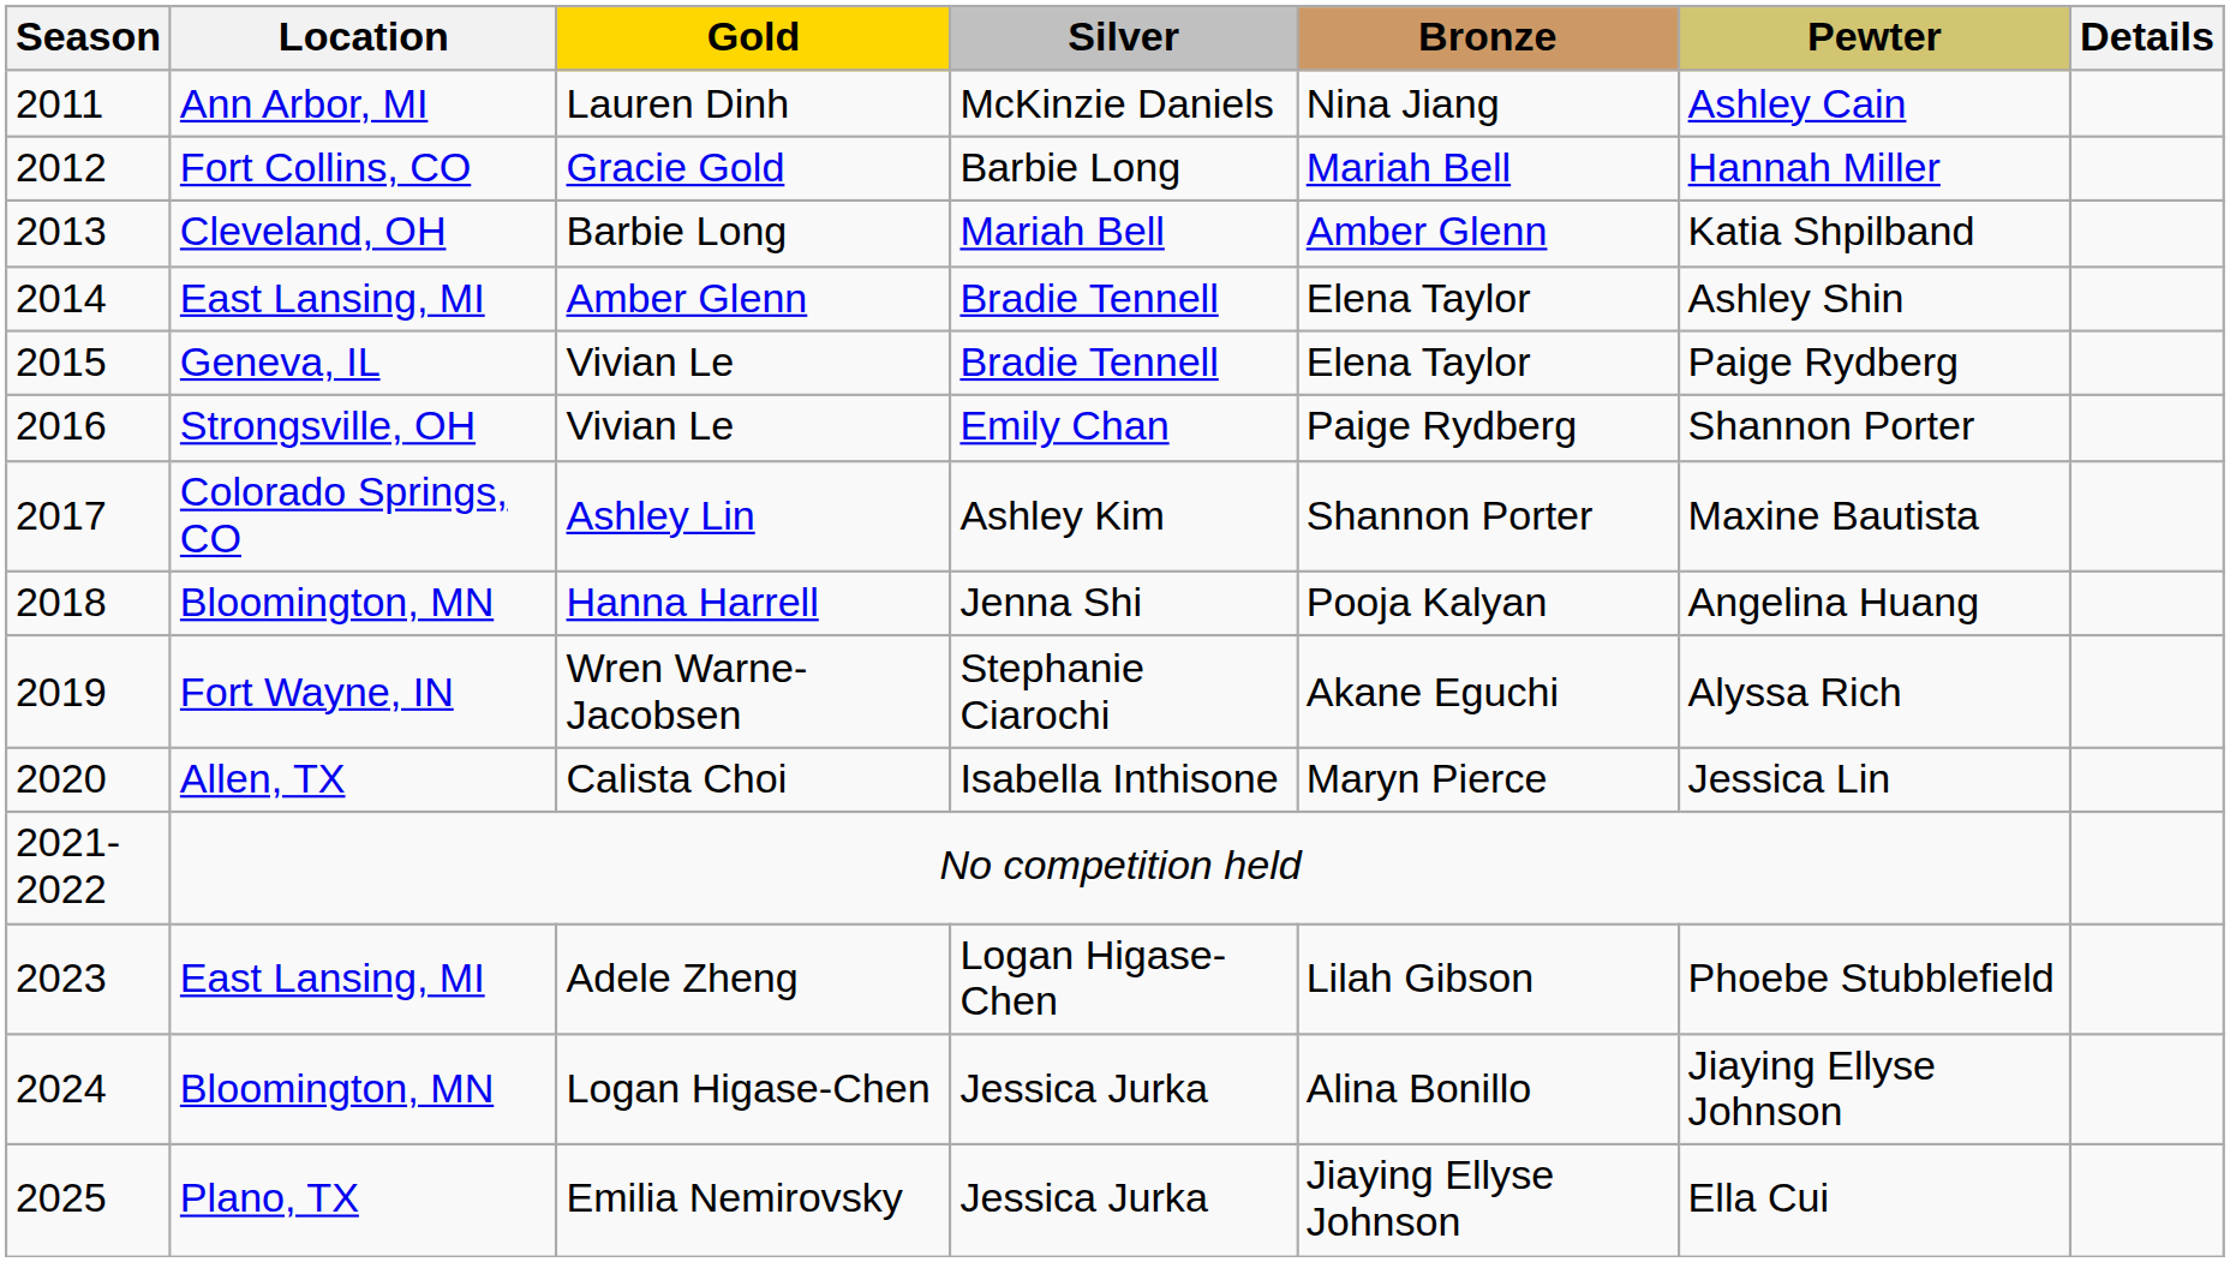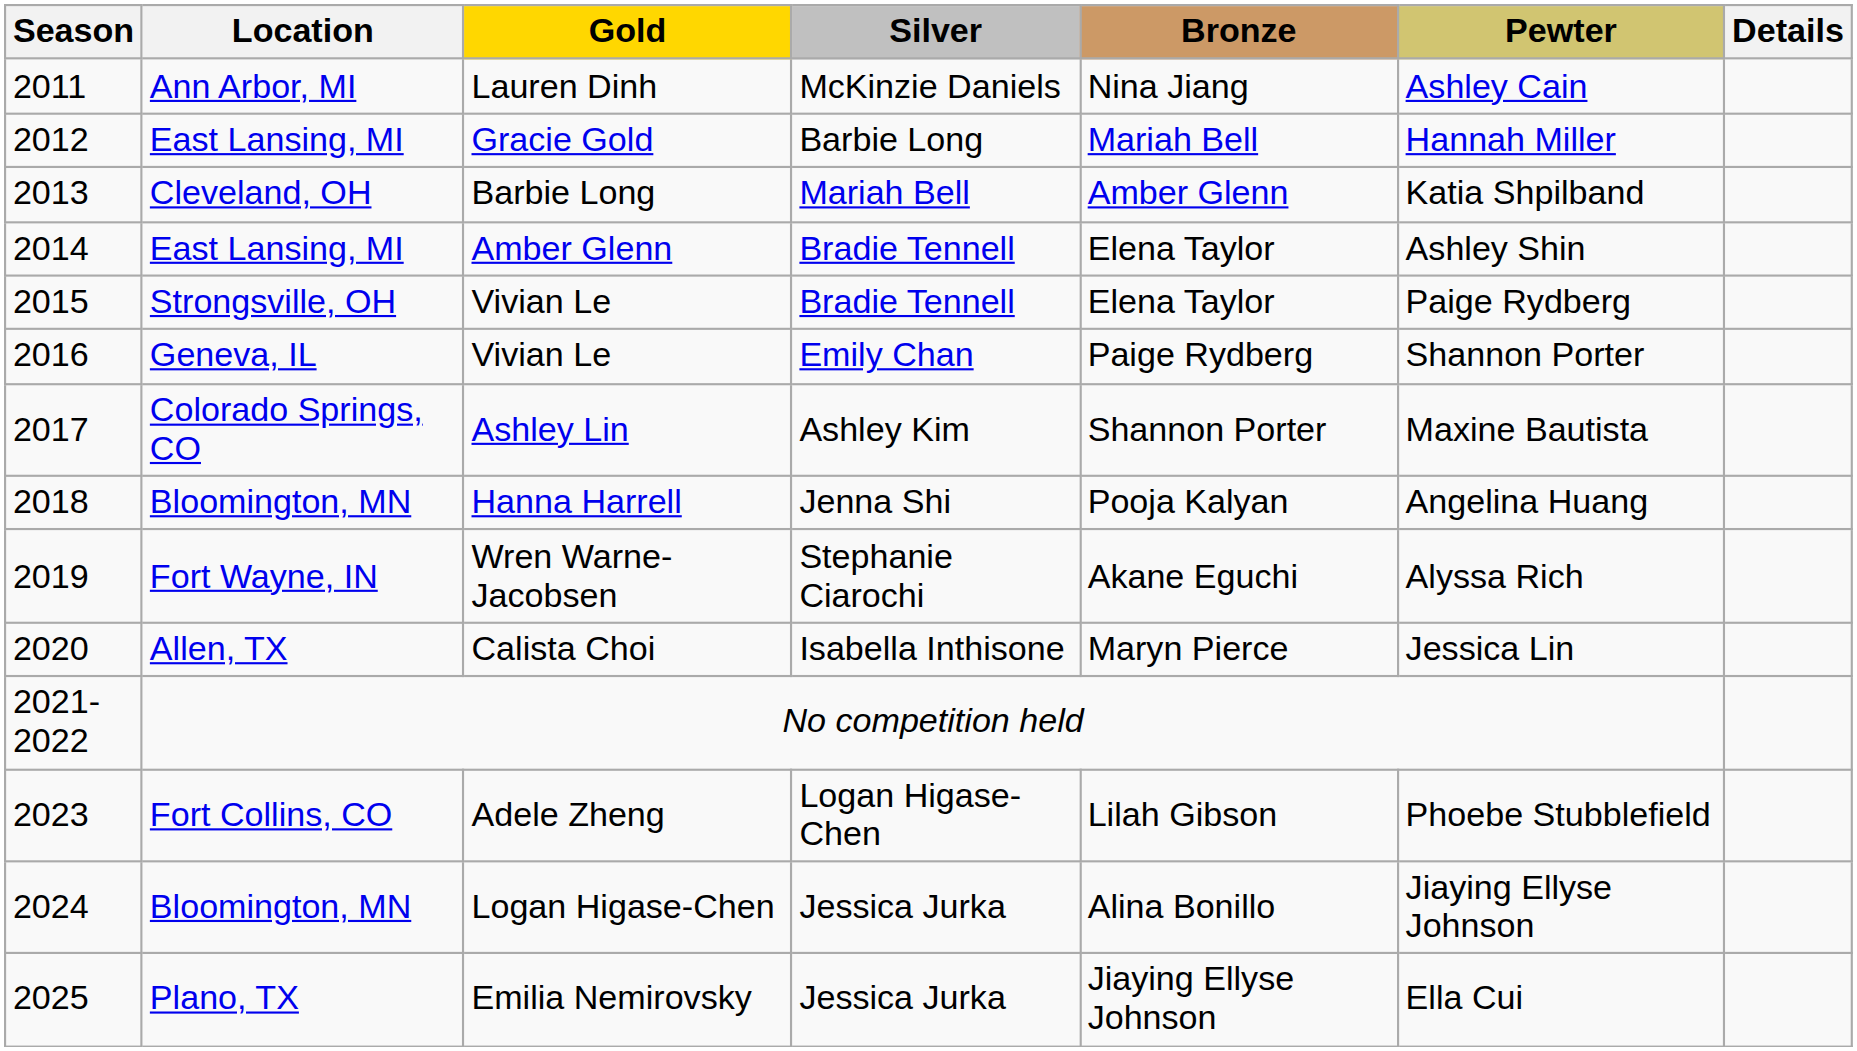Gracie Gold | Location: Fort Collins, CO -> East Lansing, MI
2015 / Vivian Le | Location: Geneva, IL -> Strongsville, OH
2016 / Vivian Le | Location: Strongsville, OH -> Geneva, IL
Adele Zheng | Location: East Lansing, MI -> Fort Collins, CO
